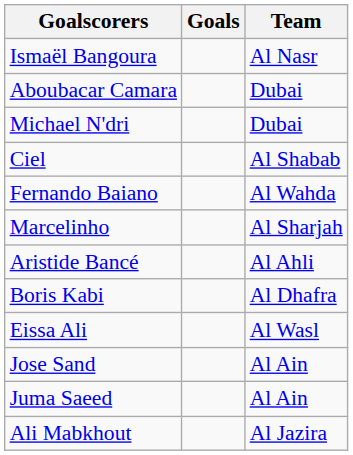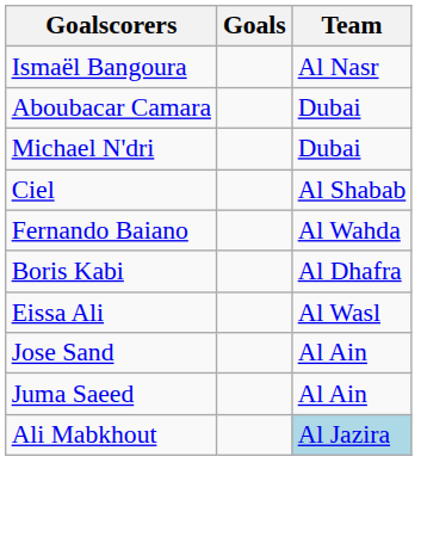- row: Marcelinho | Al Sharjah
- row: Aristide Bancé | Al Ahli
Ali Mabkhout | Team: no background -> lightblue background
